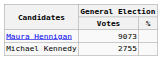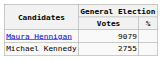Maura Hennigan | General Election / Votes: 9073 -> 9079
